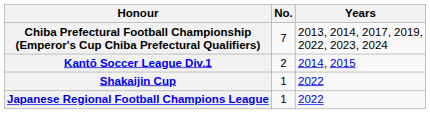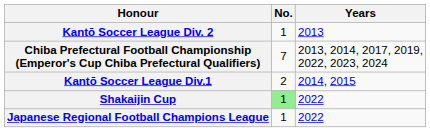+ row: Kantō Soccer League Div. 2 | 1 | 2013
Shakaijin Cup | No.: no background -> lightgreen background
